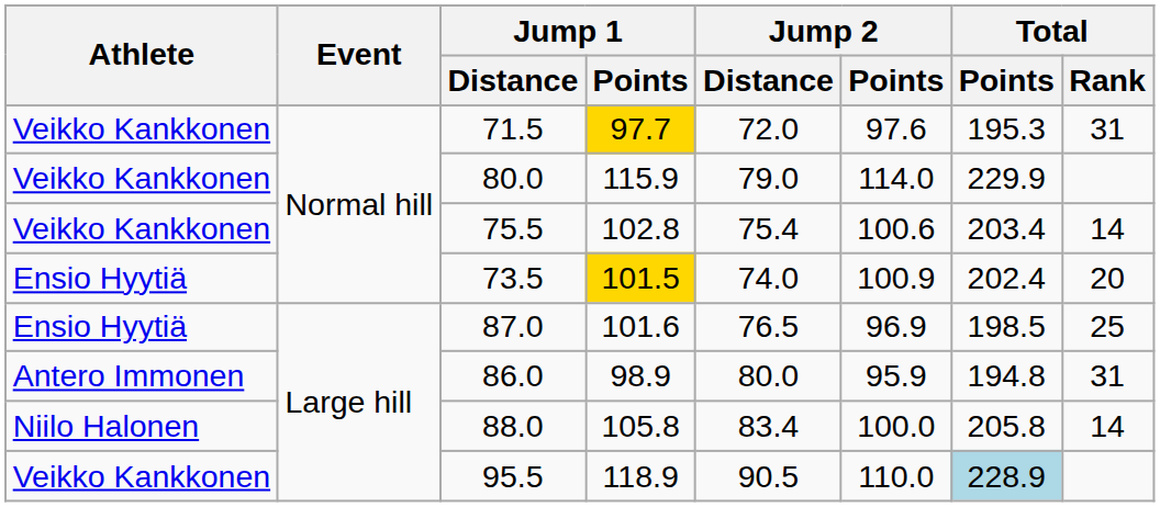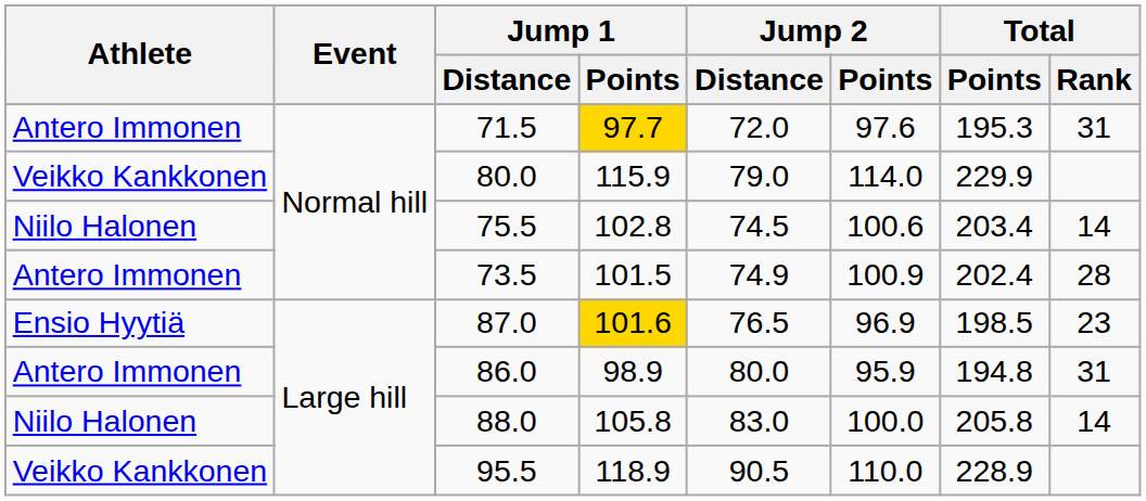71.5 | Athlete: Veikko Kankkonen -> Antero Immonen
75.5 | Athlete: Veikko Kankkonen -> Niilo Halonen
75.5 | Jump 2 / Distance: 75.4 -> 74.5
73.5 | Athlete: Ensio Hyytiä -> Antero Immonen
73.5 | Jump 1 / Points: gold background -> no background
73.5 | Jump 2 / Distance: 74.0 -> 74.9
73.5 | Total / Rank: 20 -> 28
87.0 | Jump 1 / Points: no background -> gold background
87.0 | Total / Rank: 25 -> 23
88.0 | Jump 2 / Distance: 83.4 -> 83.0
95.5 | Total / Points: lightblue background -> no background
